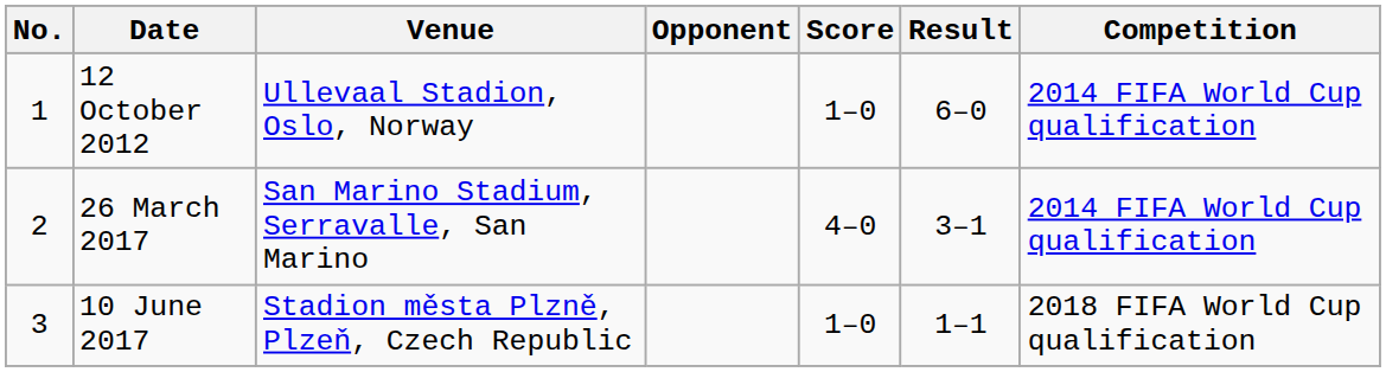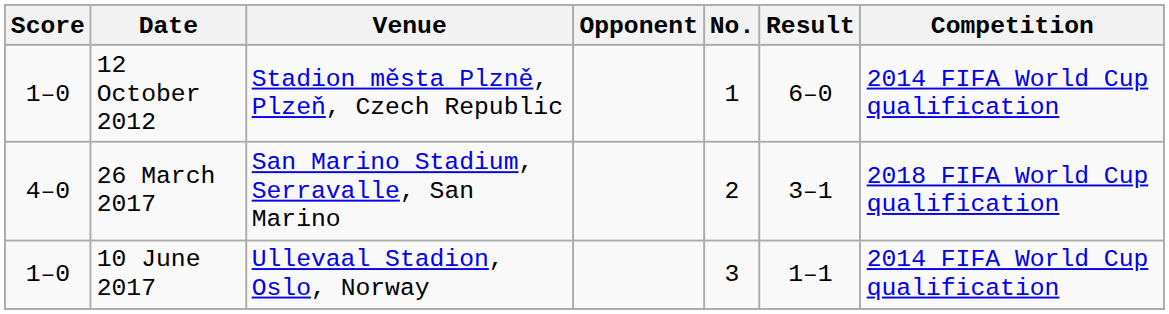columns swapped: No. <-> Score
12 October 2012 | Venue: Ullevaal Stadion, Oslo, Norway -> Stadion města Plzně, Plzeň, Czech Republic
26 March 2017 | Competition: 2014 FIFA World Cup qualification -> 2018 FIFA World Cup qualification
10 June 2017 | Venue: Stadion města Plzně, Plzeň, Czech Republic -> Ullevaal Stadion, Oslo, Norway
10 June 2017 | Competition: 2018 FIFA World Cup qualification -> 2014 FIFA World Cup qualification
